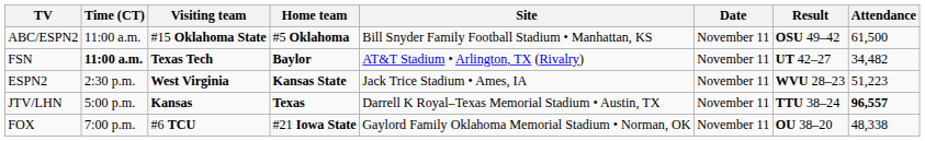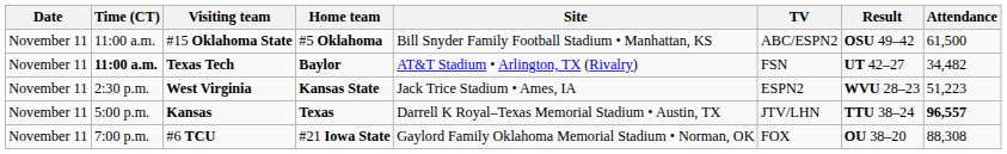columns swapped: Date <-> TV
#6 TCU | Attendance: 48,338 -> 88,308
